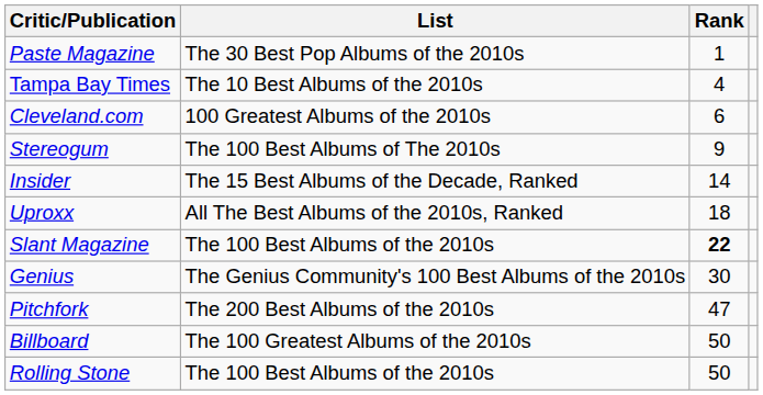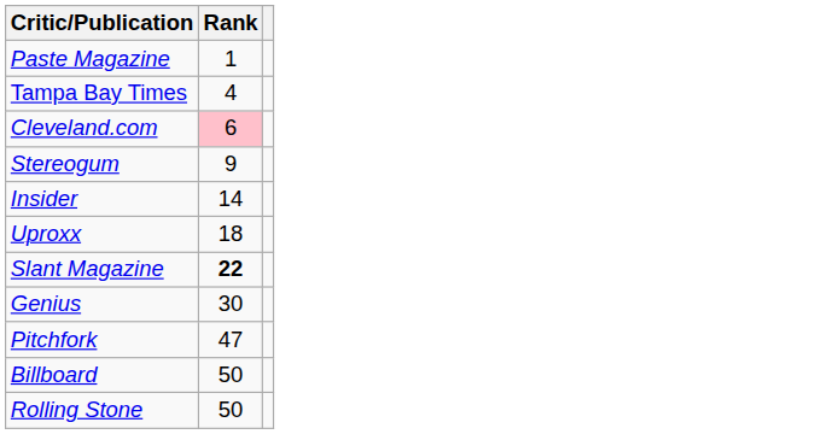- column: List | The 30 Best Pop Albums of the 2010s | The 10 Best Albums of the 2010s | 100 Greatest Albums of the 2010s | The 100 Best Albums of The 2010s | The 15 Best Albums of the Decade, Ranked | All The Best Albums of the 2010s, Ranked | The 100 Best Albums of the 2010s | The Genius Community's 100 Best Albums of the 2010s | The 200 Best Albums of the 2010s | The 100 Greatest Albums of the 2010s | The 100 Best Albums of the 2010s
Cleveland.com | Rank: no background -> pink background
